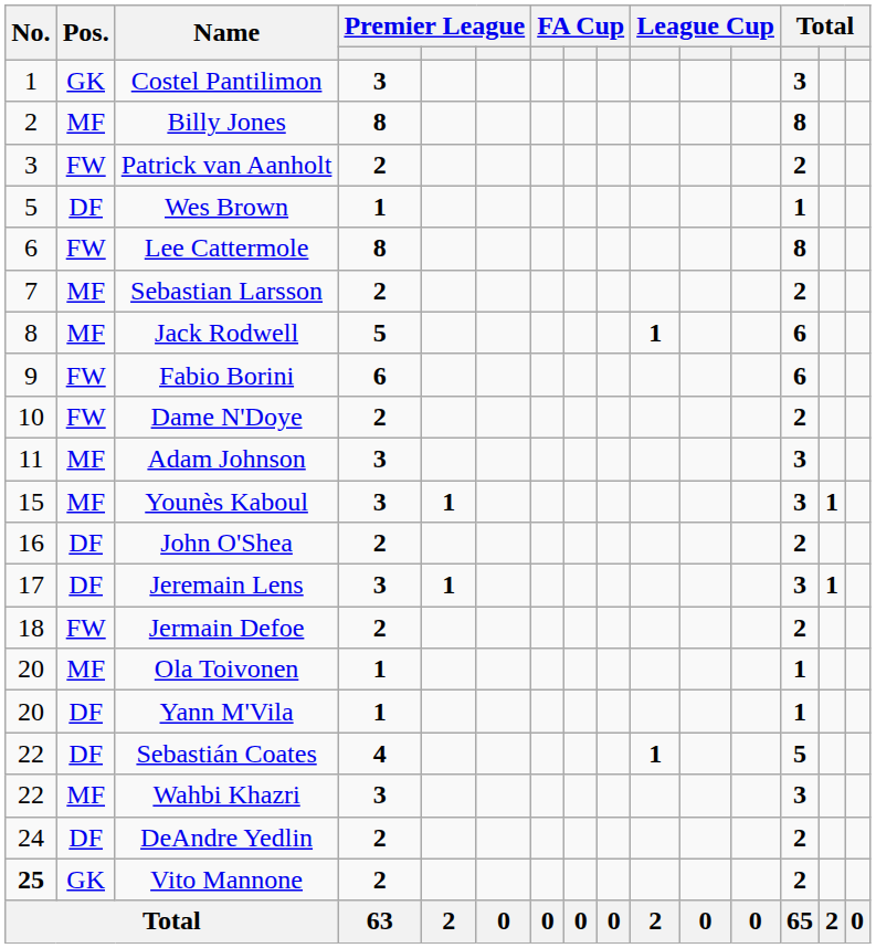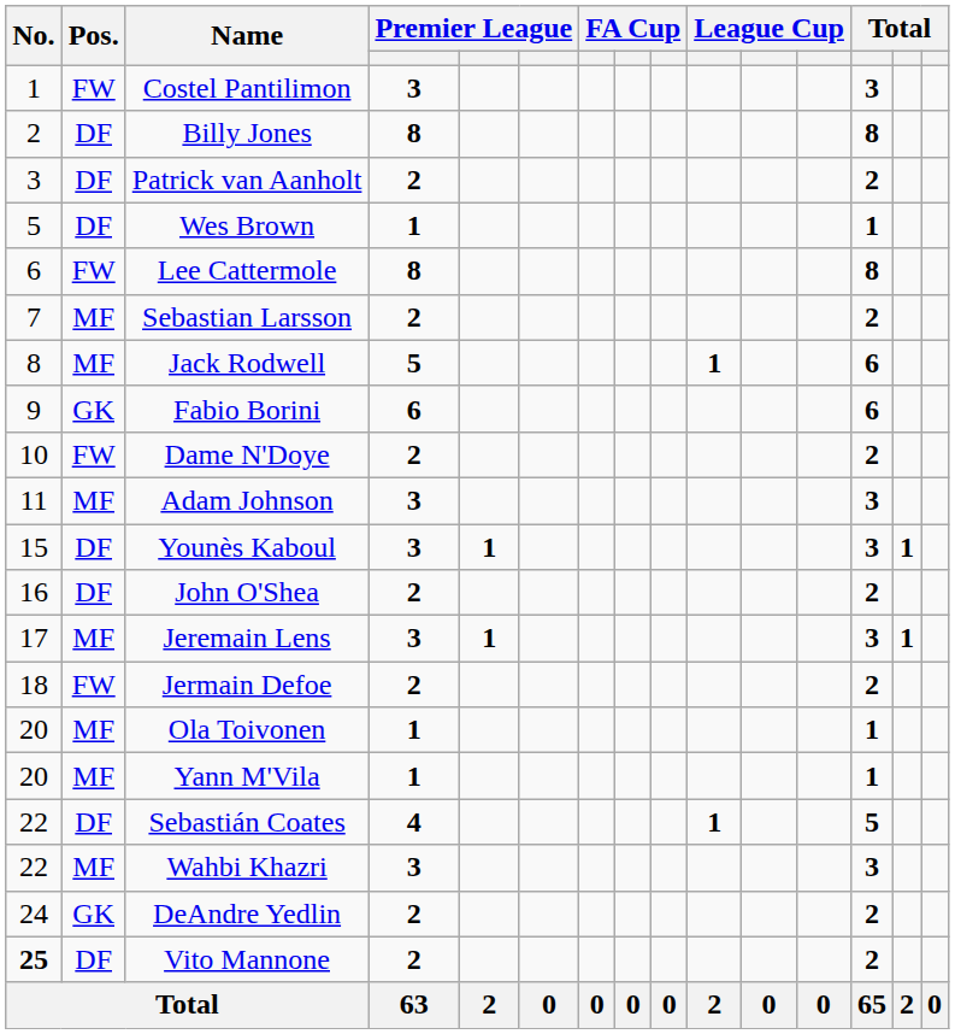Costel Pantilimon | Pos.: GK -> FW
Billy Jones | Pos.: MF -> DF
Patrick van Aanholt | Pos.: FW -> DF
Fabio Borini | Pos.: FW -> GK
Younès Kaboul | Pos.: MF -> DF
Jeremain Lens | Pos.: DF -> MF
Yann M'Vila | Pos.: DF -> MF
DeAndre Yedlin | Pos.: DF -> GK
Vito Mannone | Pos.: GK -> DF
